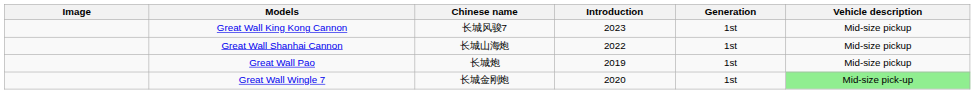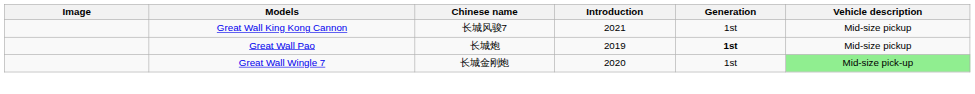Great Wall King Kong Cannon | Introduction: 2023 -> 2021
- row: Great Wall Shanhai Cannon | 长城山海炮 | 2022 | 1st | Mid-size pickup
Great Wall Pao | Generation: normal -> bold
